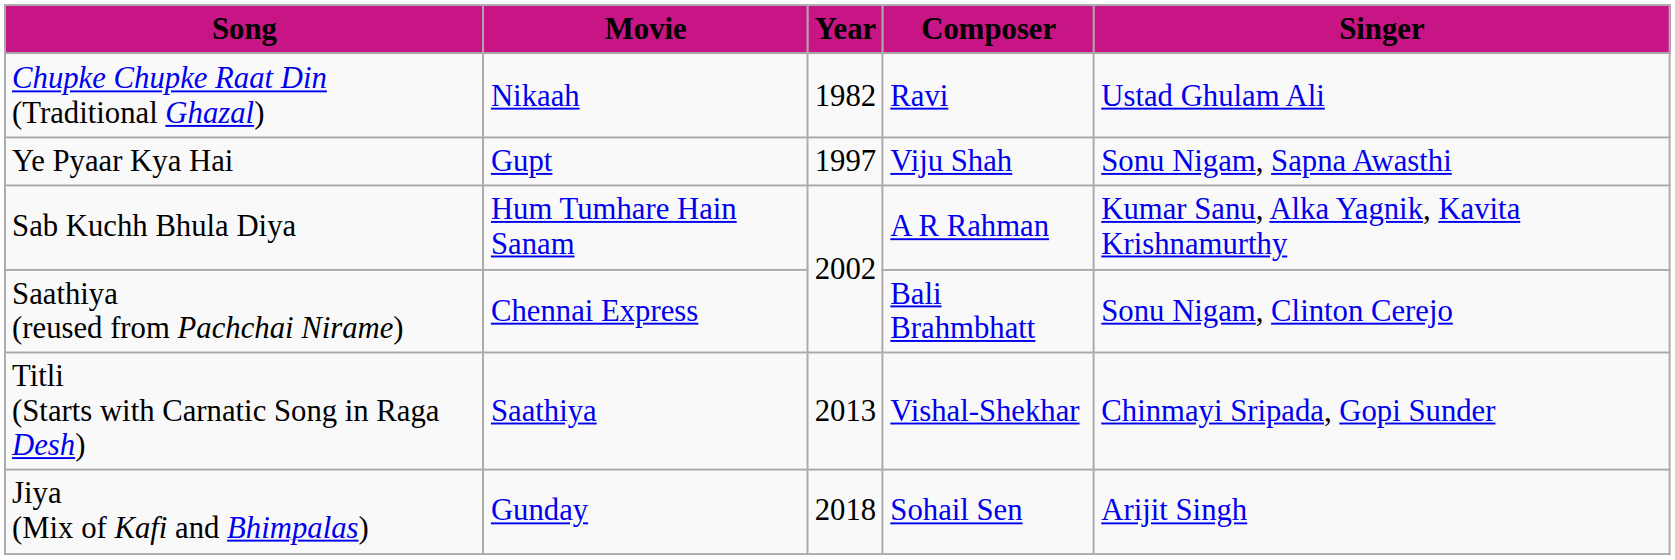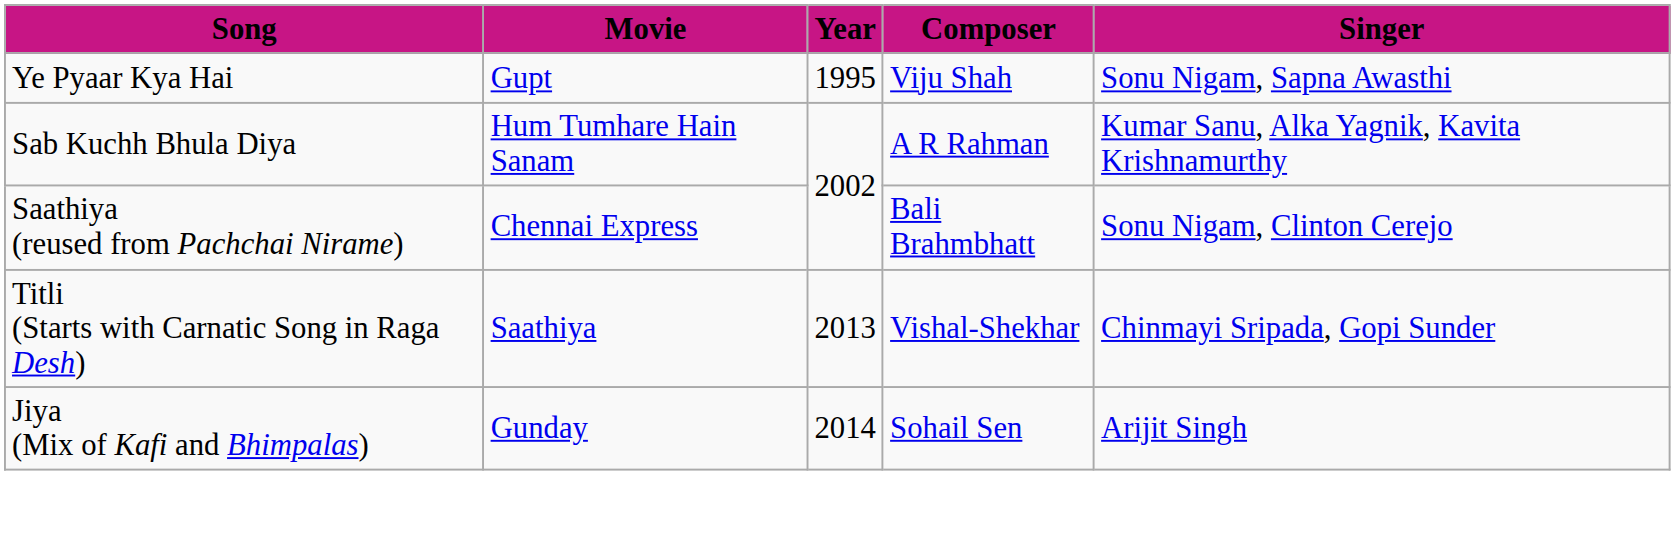- row: Chupke Chupke Raat Din (Traditional Ghazal) | Nikaah | 1982 | Ravi | Ustad Ghulam Ali
Ye Pyaar Kya Hai | Year: 1997 -> 1995
Jiya (Mix of Kafi and Bhimpalas) | Year: 2018 -> 2014
